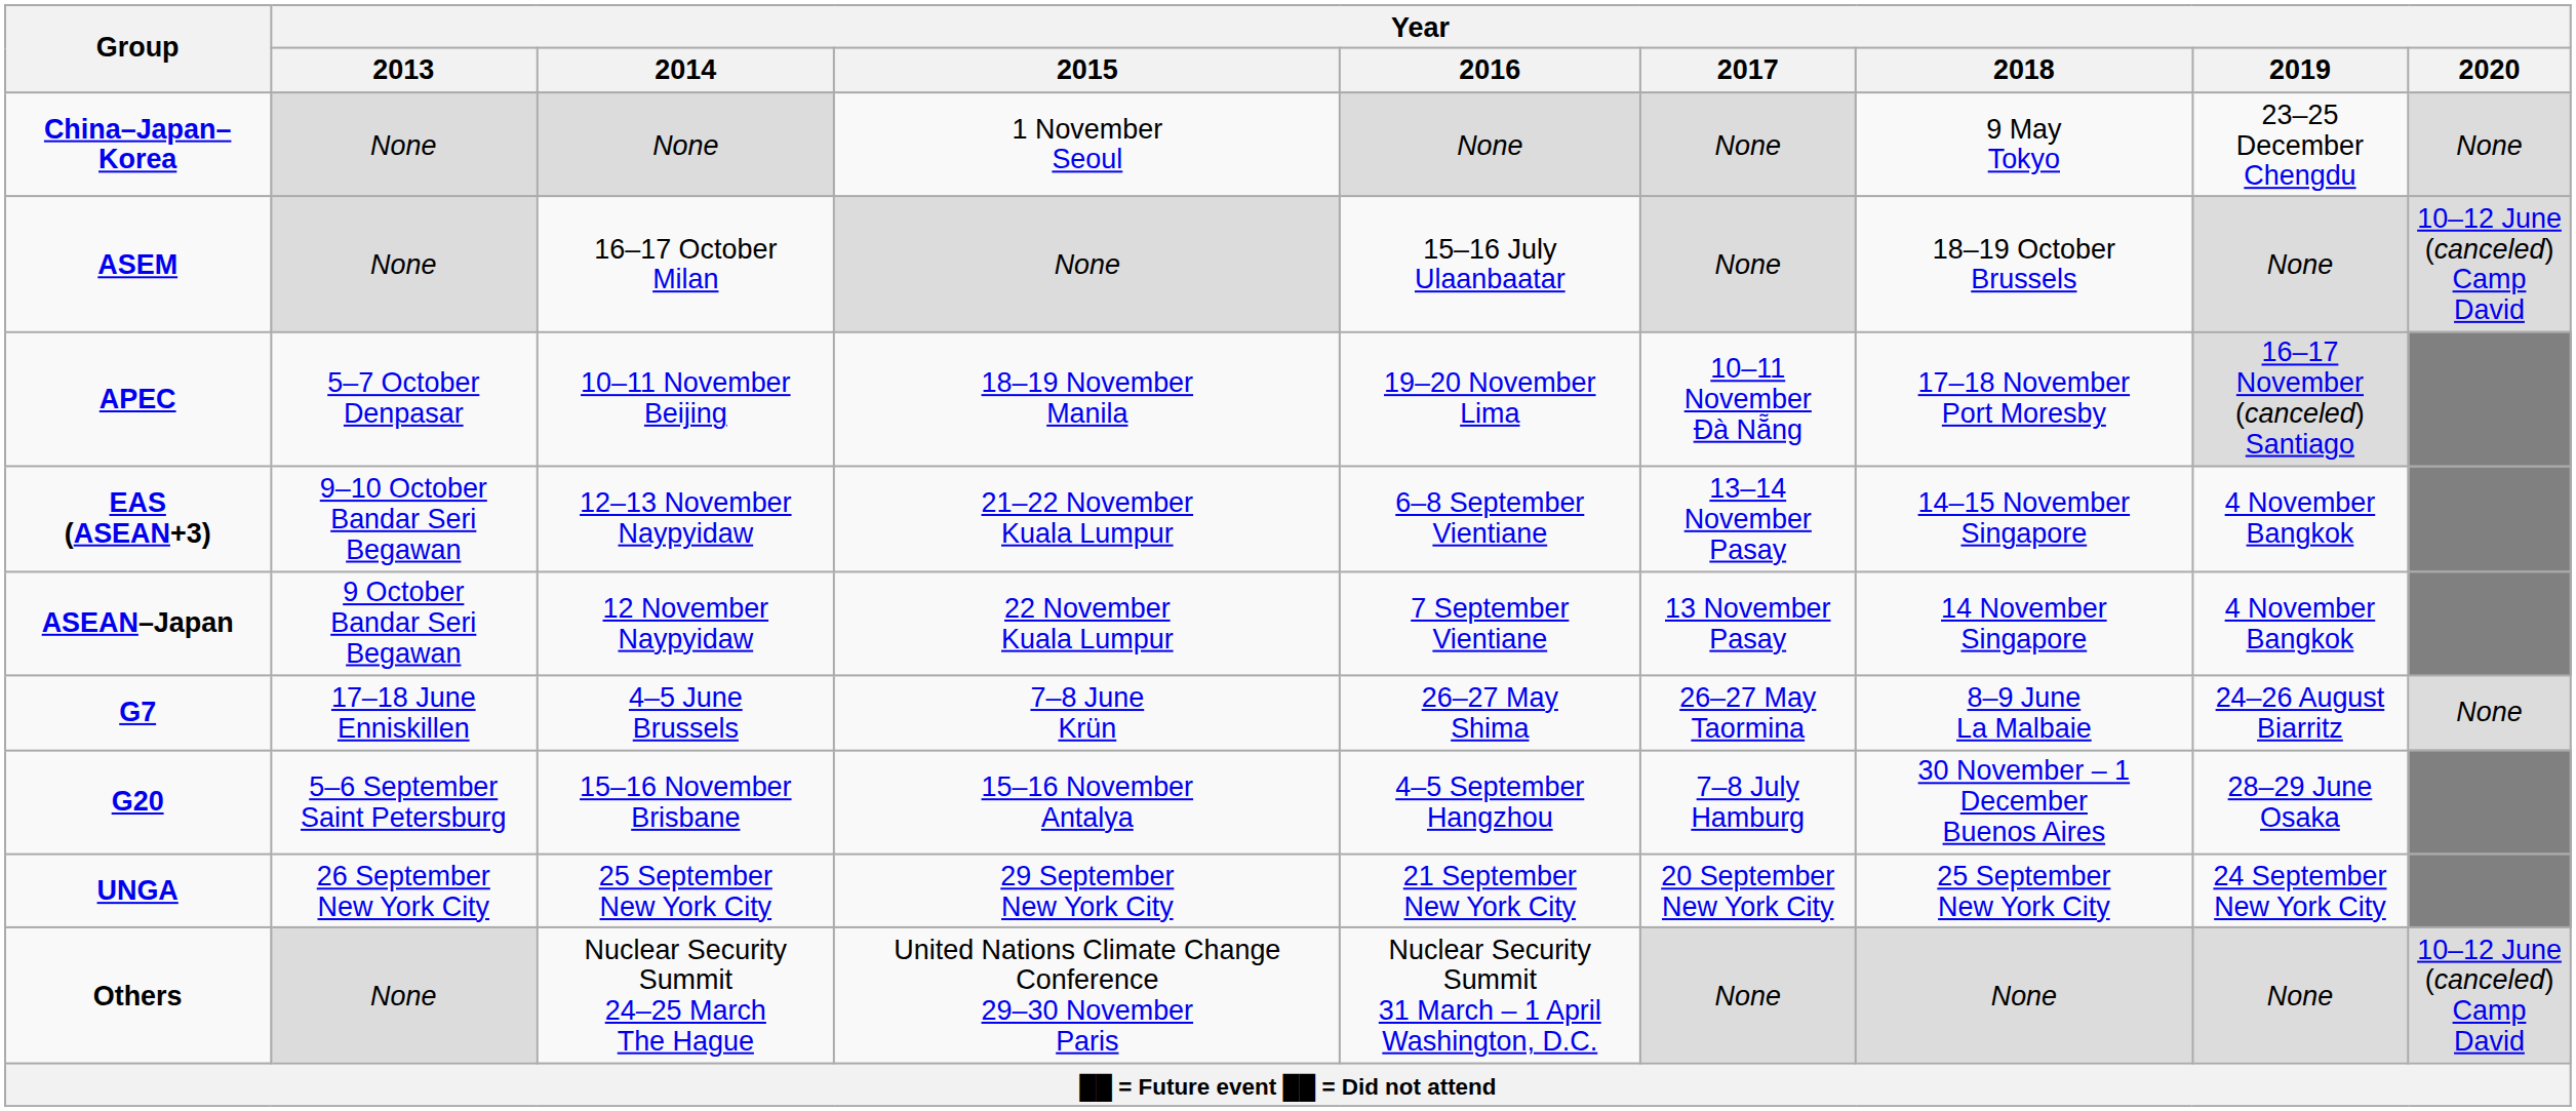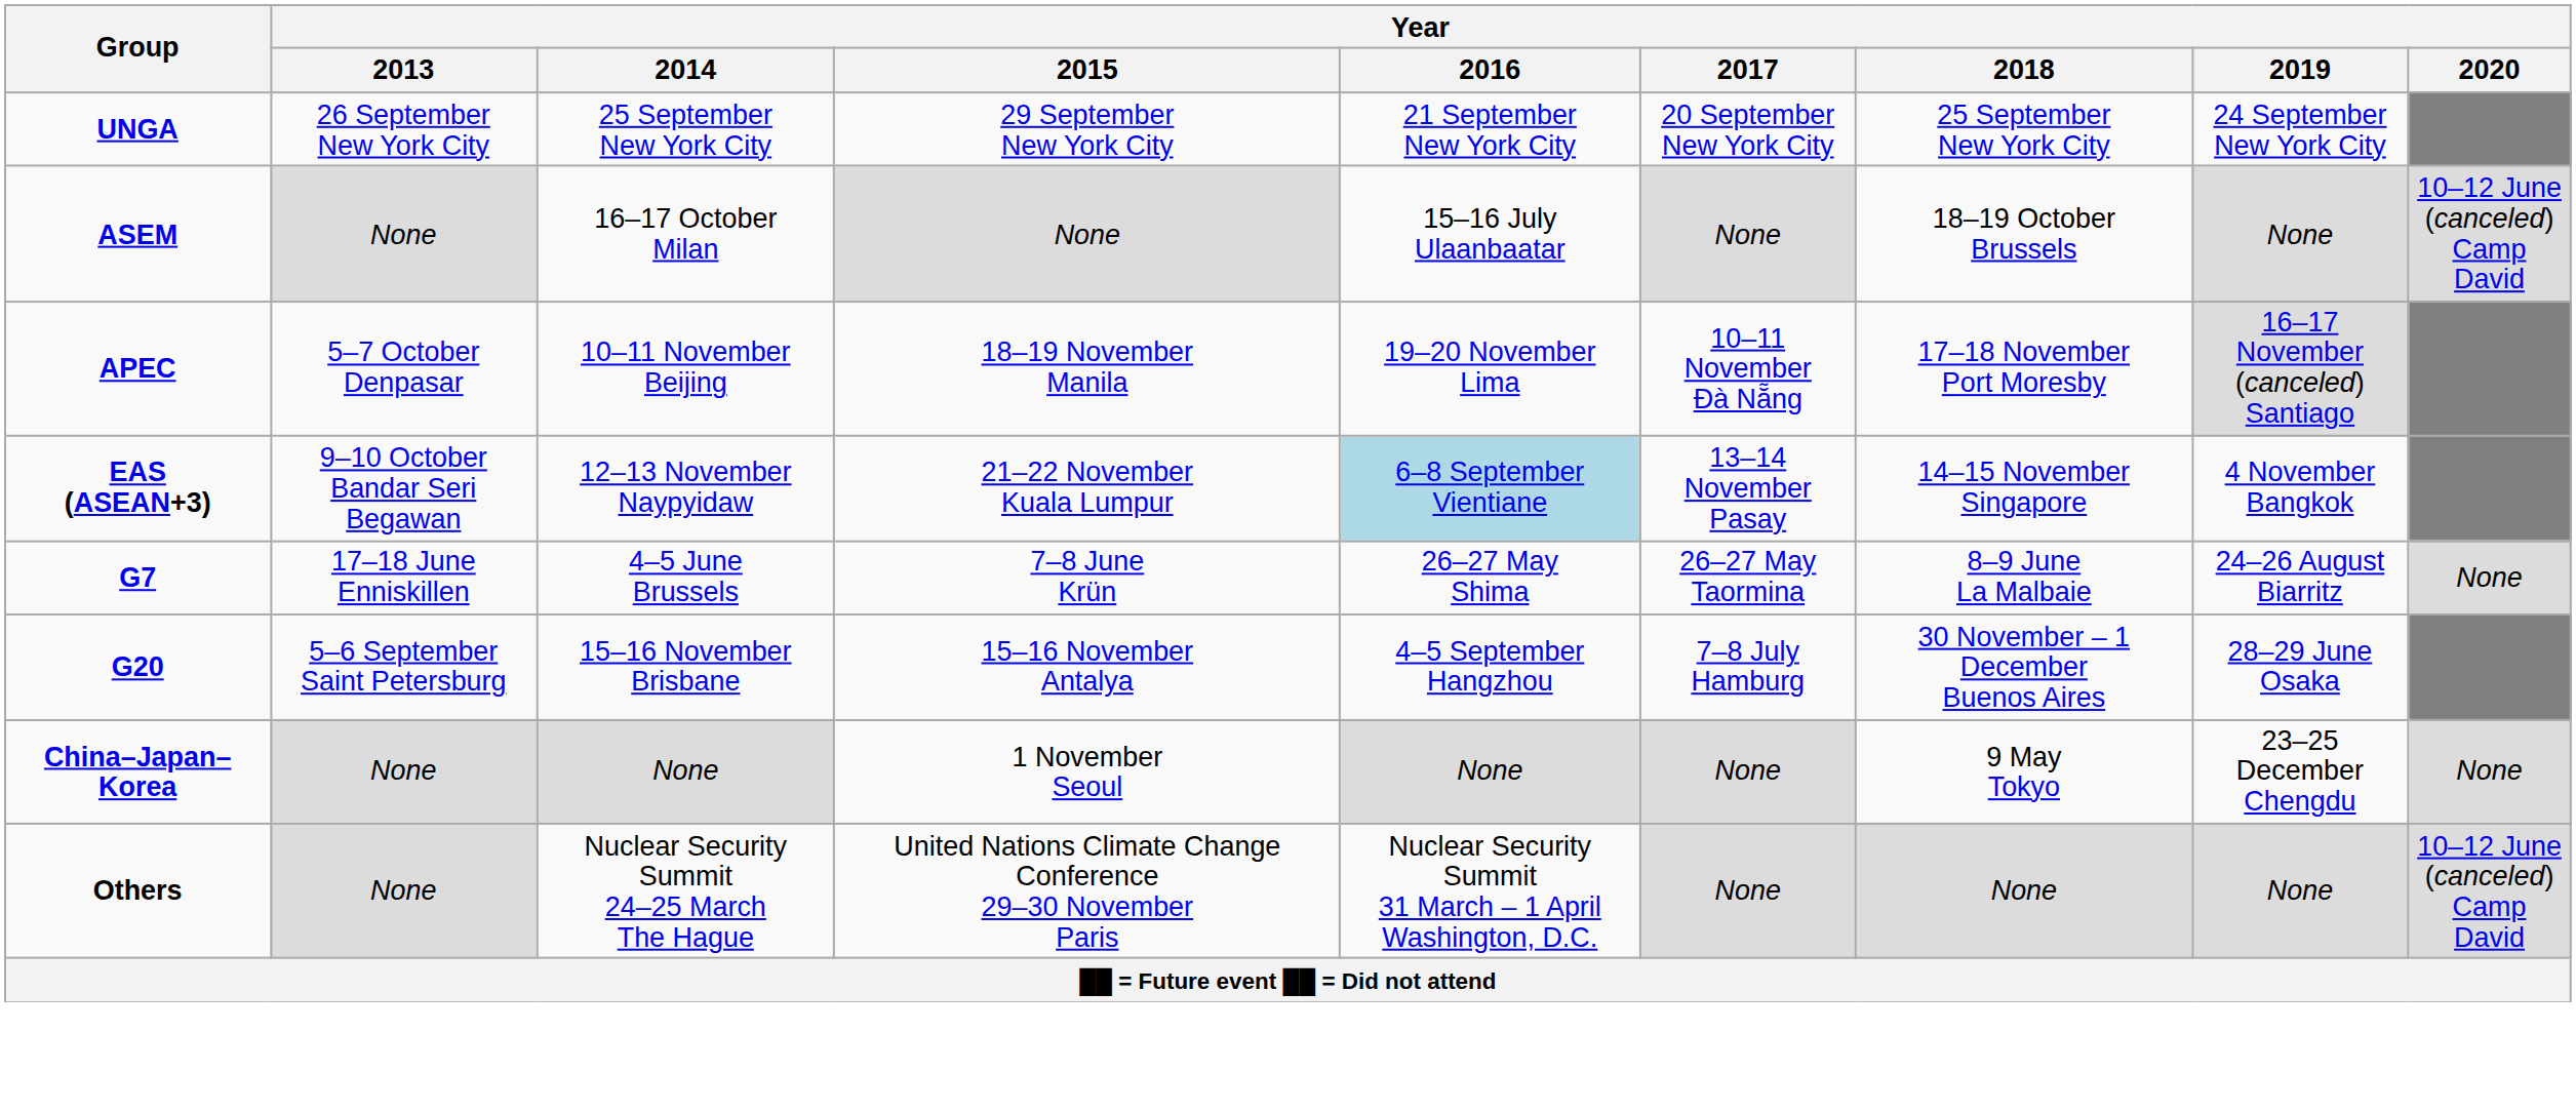rows swapped: UNGA <-> China–Japan–Korea
EAS (ASEAN+3) | Year / 2016: no background -> lightblue background
- row: ASEAN–Japan | 9 October Bandar Seri Begawan | 12 November Naypyidaw | 22 November Kuala Lumpur | 7 September Vientiane | 13 November Pasay | 14 November Singapore | 4 November Bangkok
